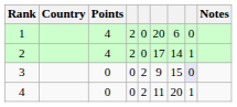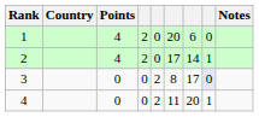3 | column 6: 9 -> 8
3 | column 7: 15 -> 17
